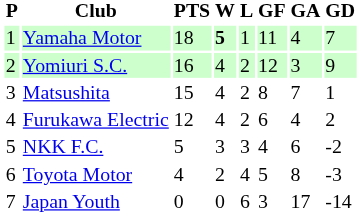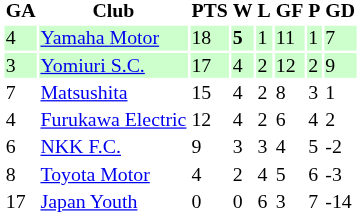columns swapped: P <-> GA
Yomiuri S.C. | PTS: 16 -> 17
NKK F.C. | PTS: 5 -> 9
